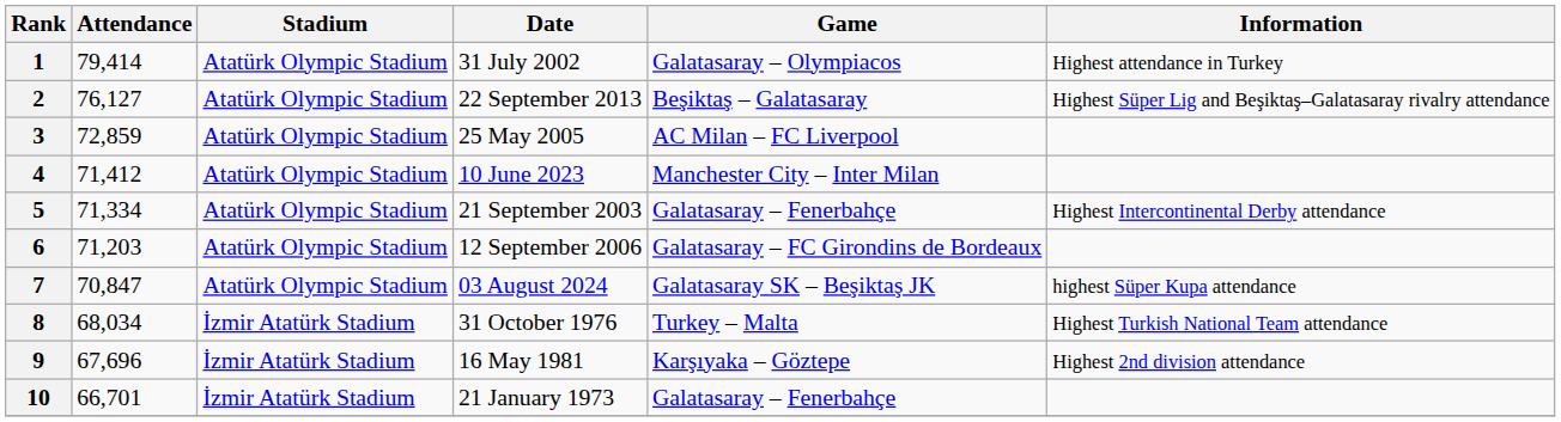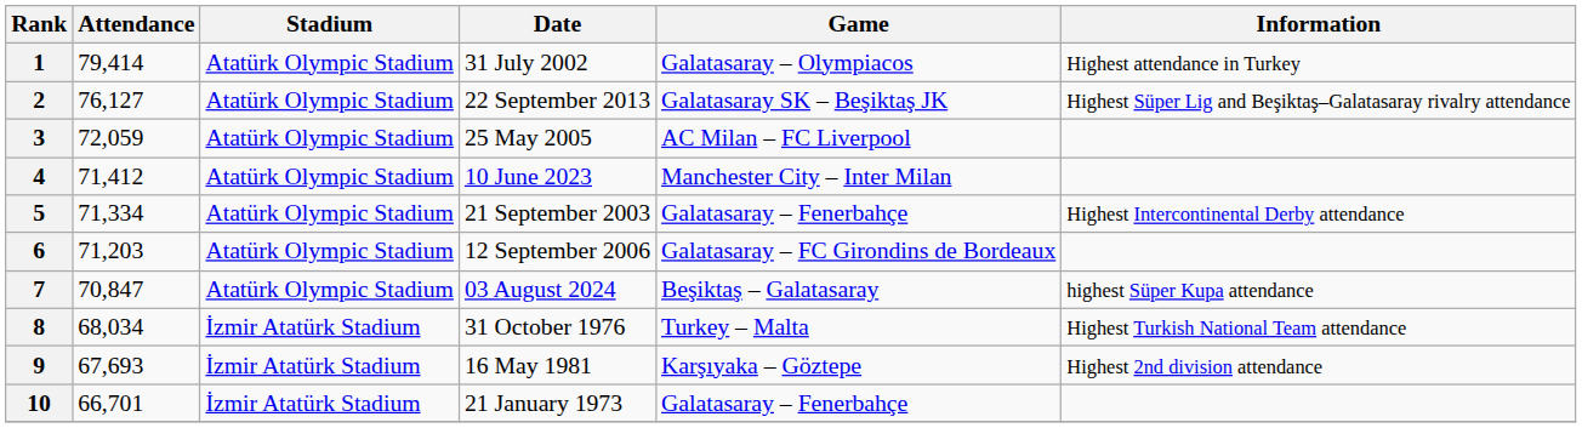2 | Game: Beşiktaş – Galatasaray -> Galatasaray SK – Beşiktaş JK
3 | Attendance: 72,859 -> 72,059
7 | Game: Galatasaray SK – Beşiktaş JK -> Beşiktaş – Galatasaray
9 | Attendance: 67,696 -> 67,693
